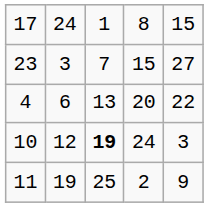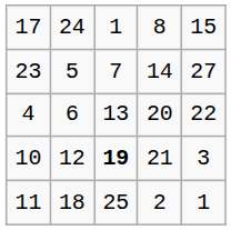23 | column 2: 3 -> 5
23 | column 4: 15 -> 14
10 | column 4: 24 -> 21
11 | column 2: 19 -> 18
11 | column 5: 9 -> 1
